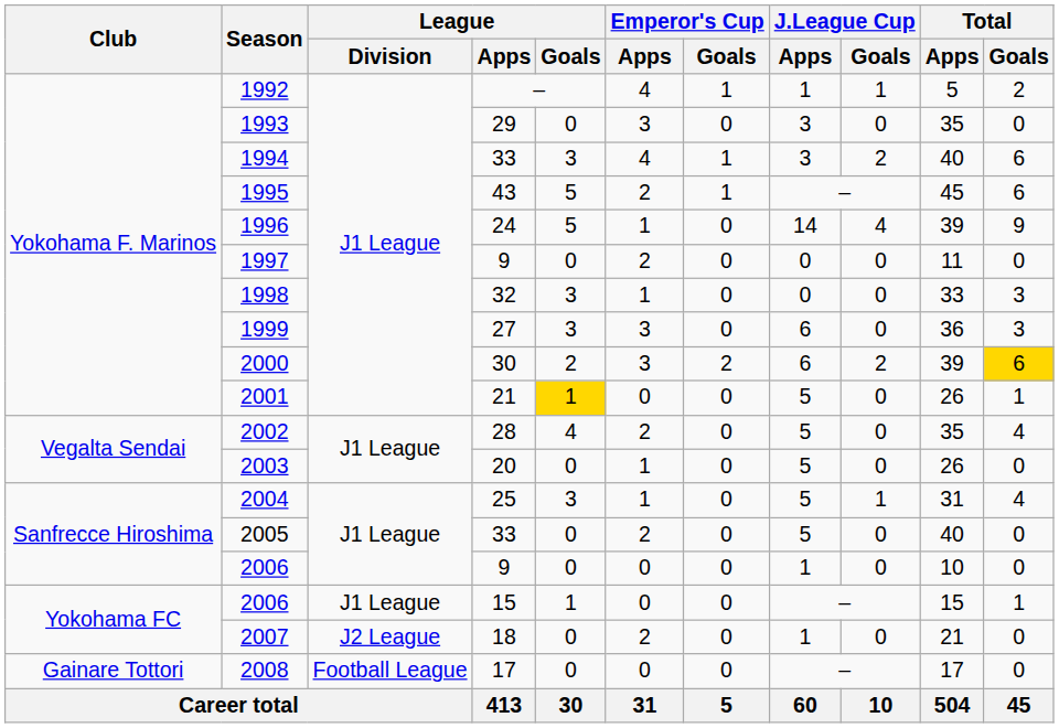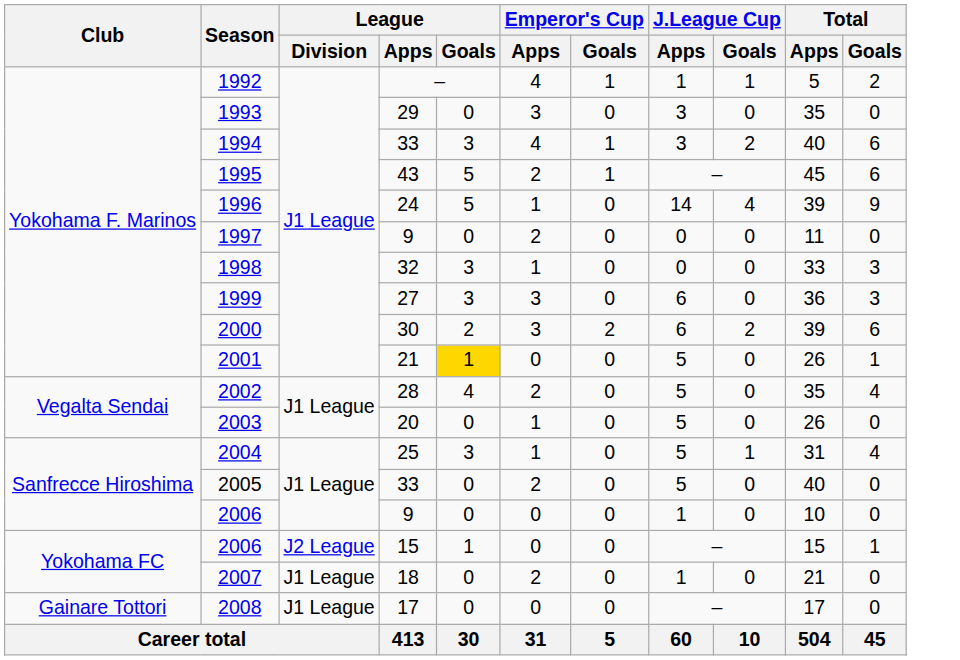2000 | Total / Goals: gold background -> no background
2006 / 15 | League / Division: J1 League -> J2 League
2007 | League / Division: J2 League -> J1 League
2008 | League / Division: Football League -> J1 League
